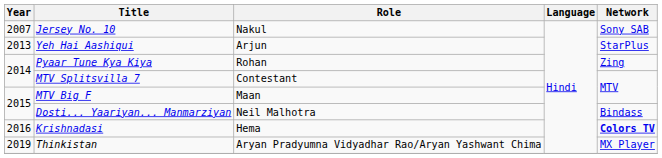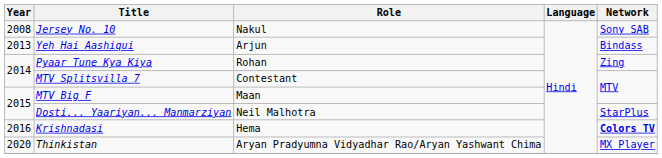Jersey No. 10 | Year: 2007 -> 2008
Yeh Hai Aashiqui | Network: StarPlus -> Bindass
Dosti... Yaariyan... Manmarziyan | Network: Bindass -> StarPlus
Thinkistan | Year: 2019 -> 2020
